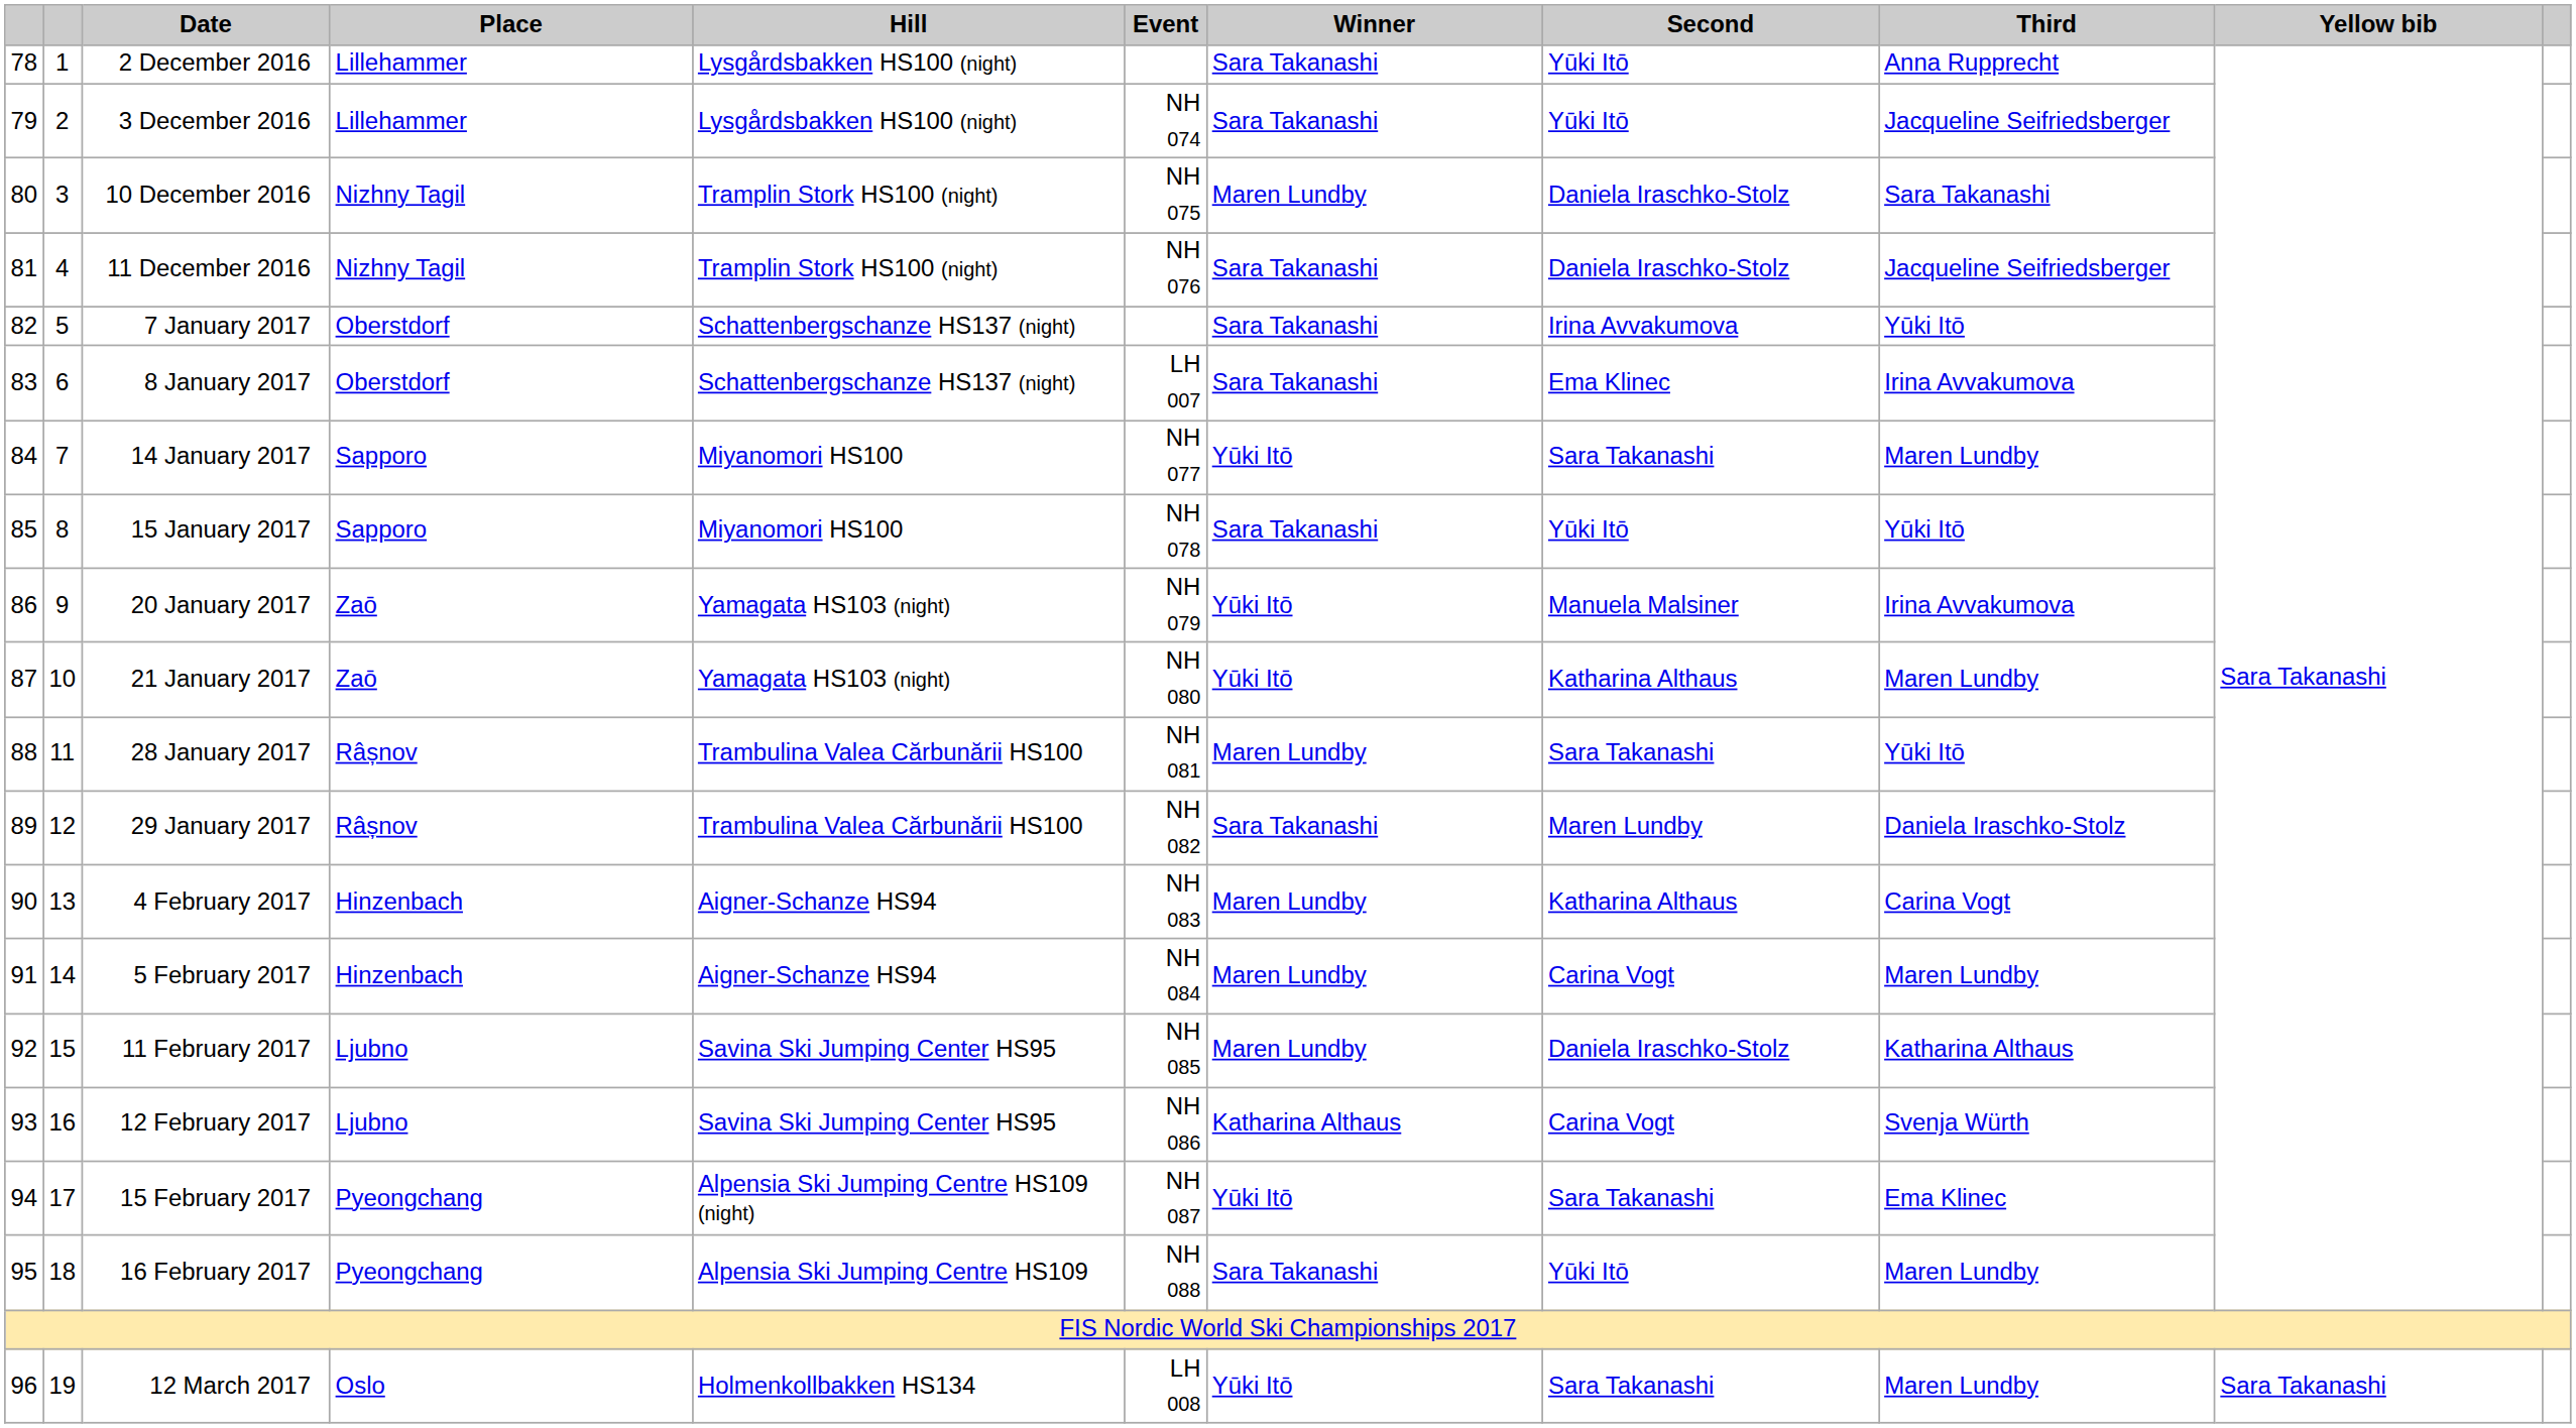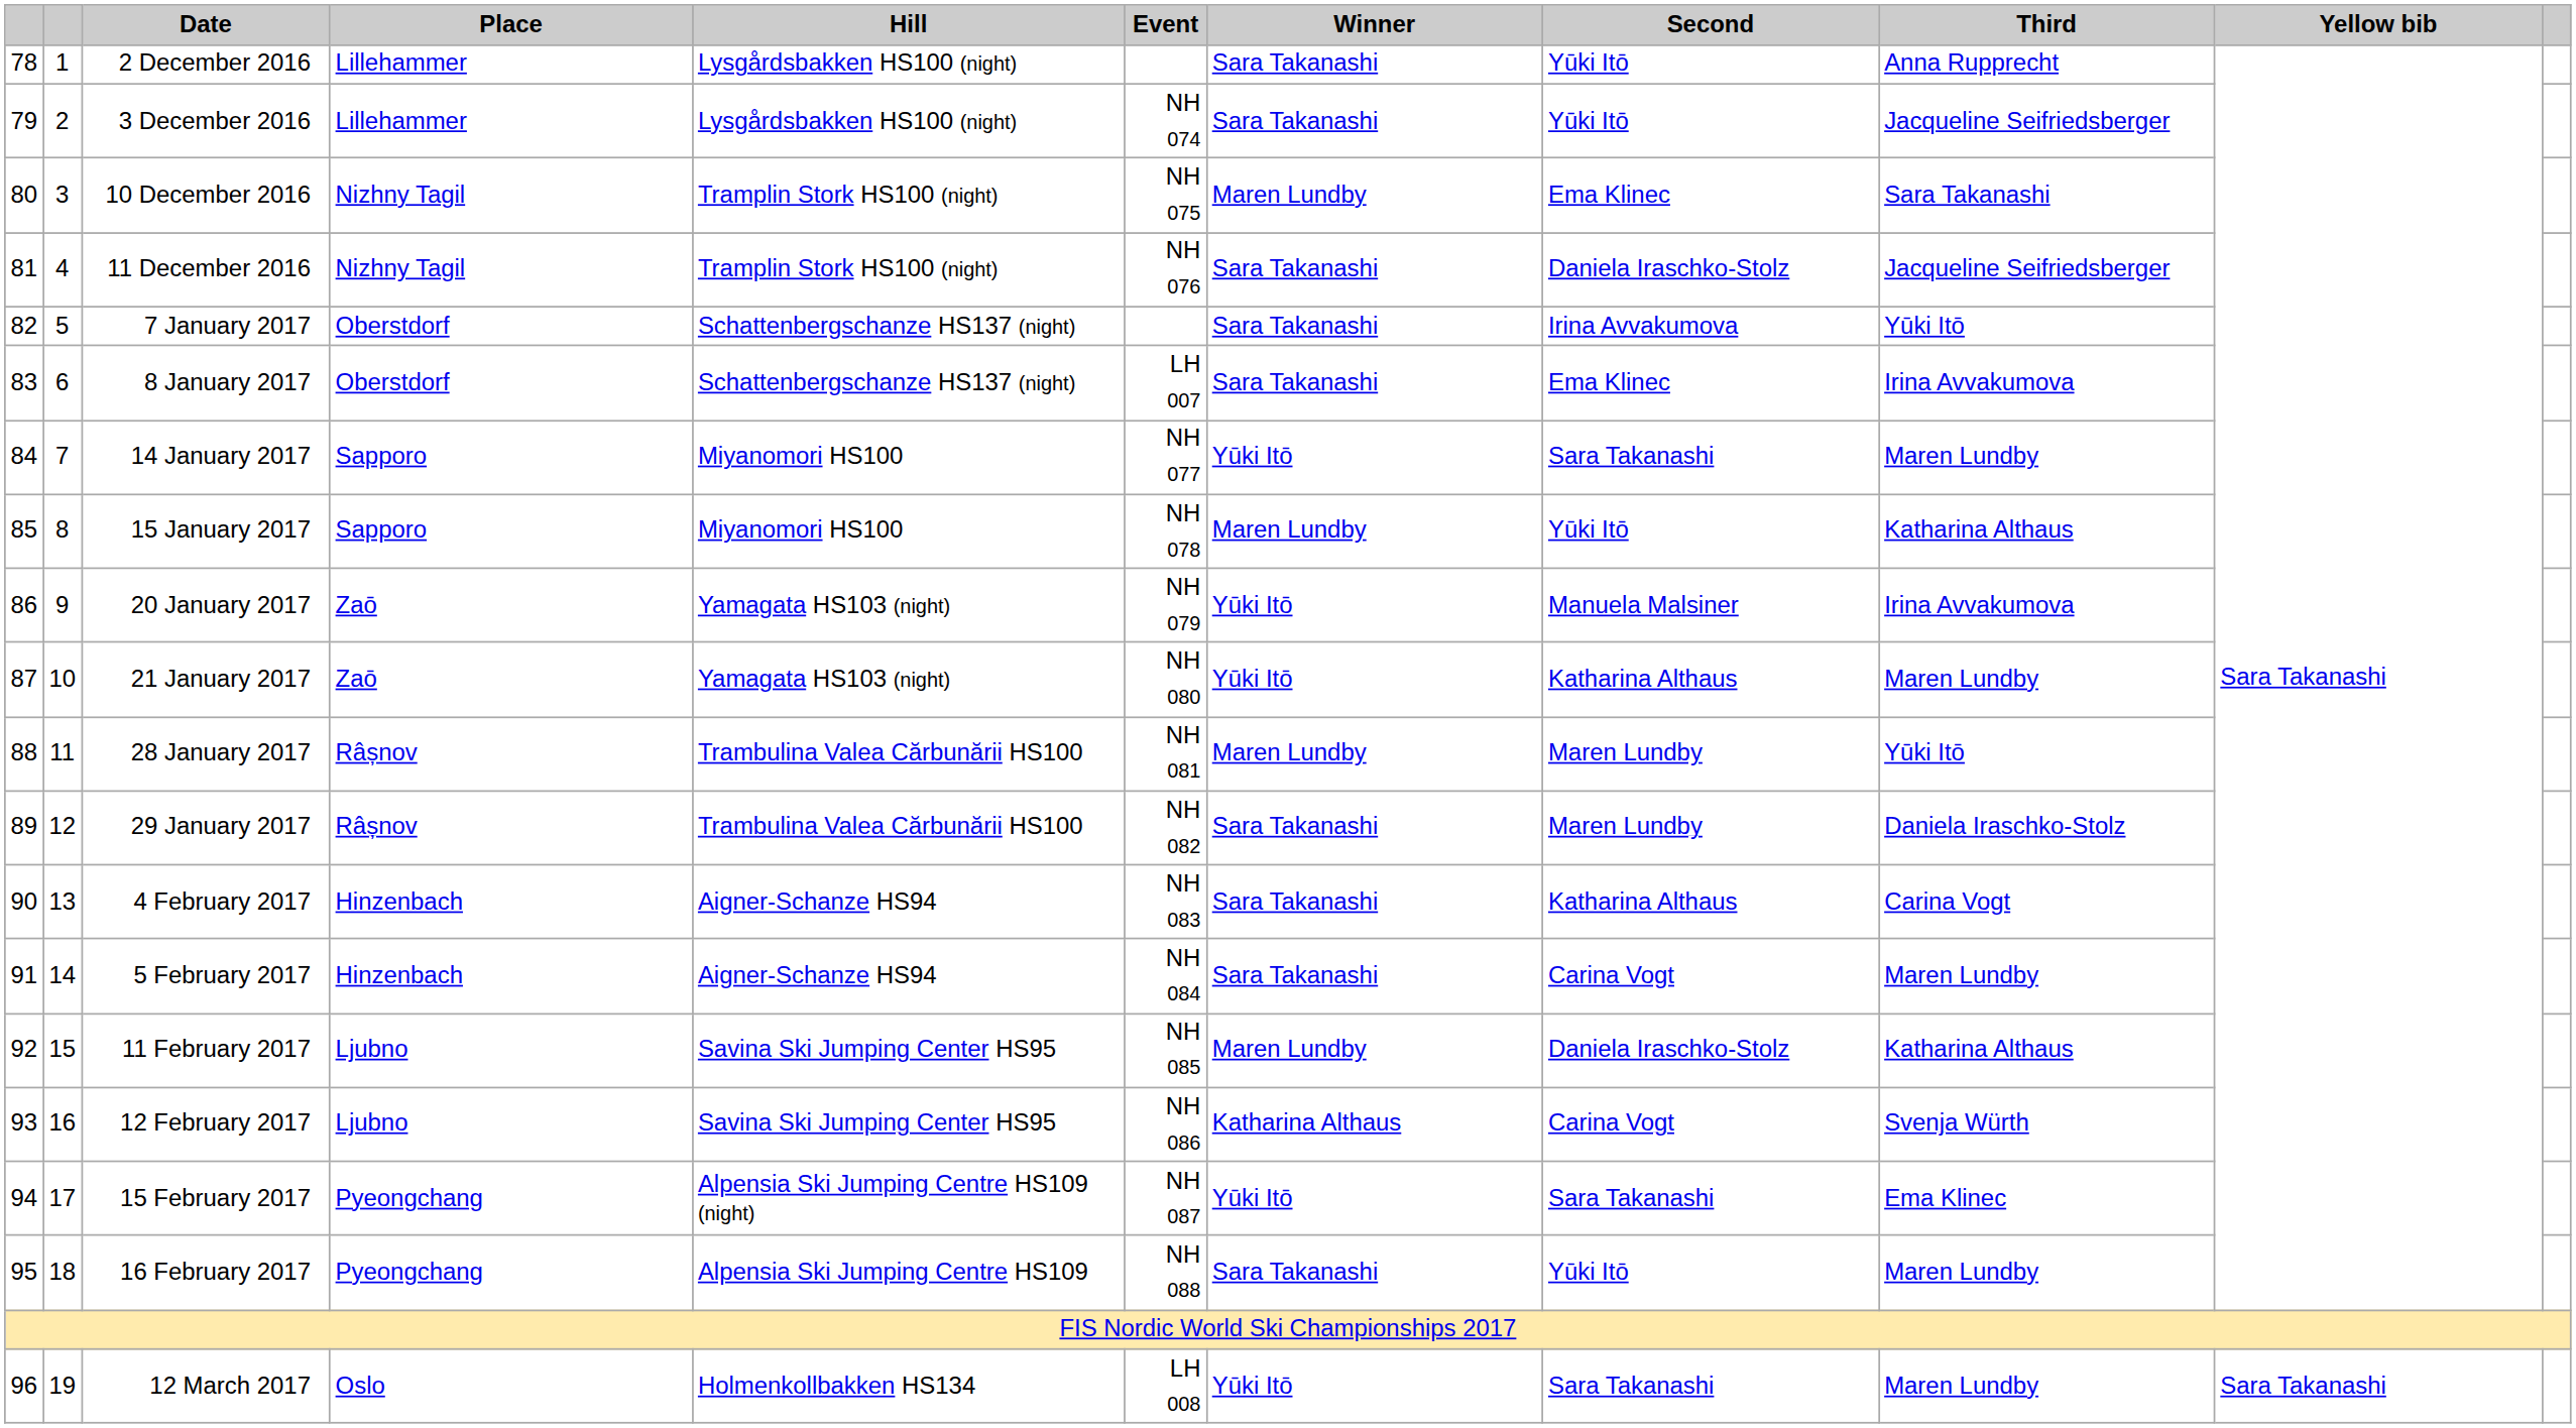10 December 2016 | Second: Daniela Iraschko-Stolz -> Ema Klinec
15 January 2017 | Winner: Sara Takanashi -> Maren Lundby
15 January 2017 | Third: Yūki Itō -> Katharina Althaus
28 January 2017 | Second: Sara Takanashi -> Maren Lundby
4 February 2017 | Winner: Maren Lundby -> Sara Takanashi
5 February 2017 | Winner: Maren Lundby -> Sara Takanashi
